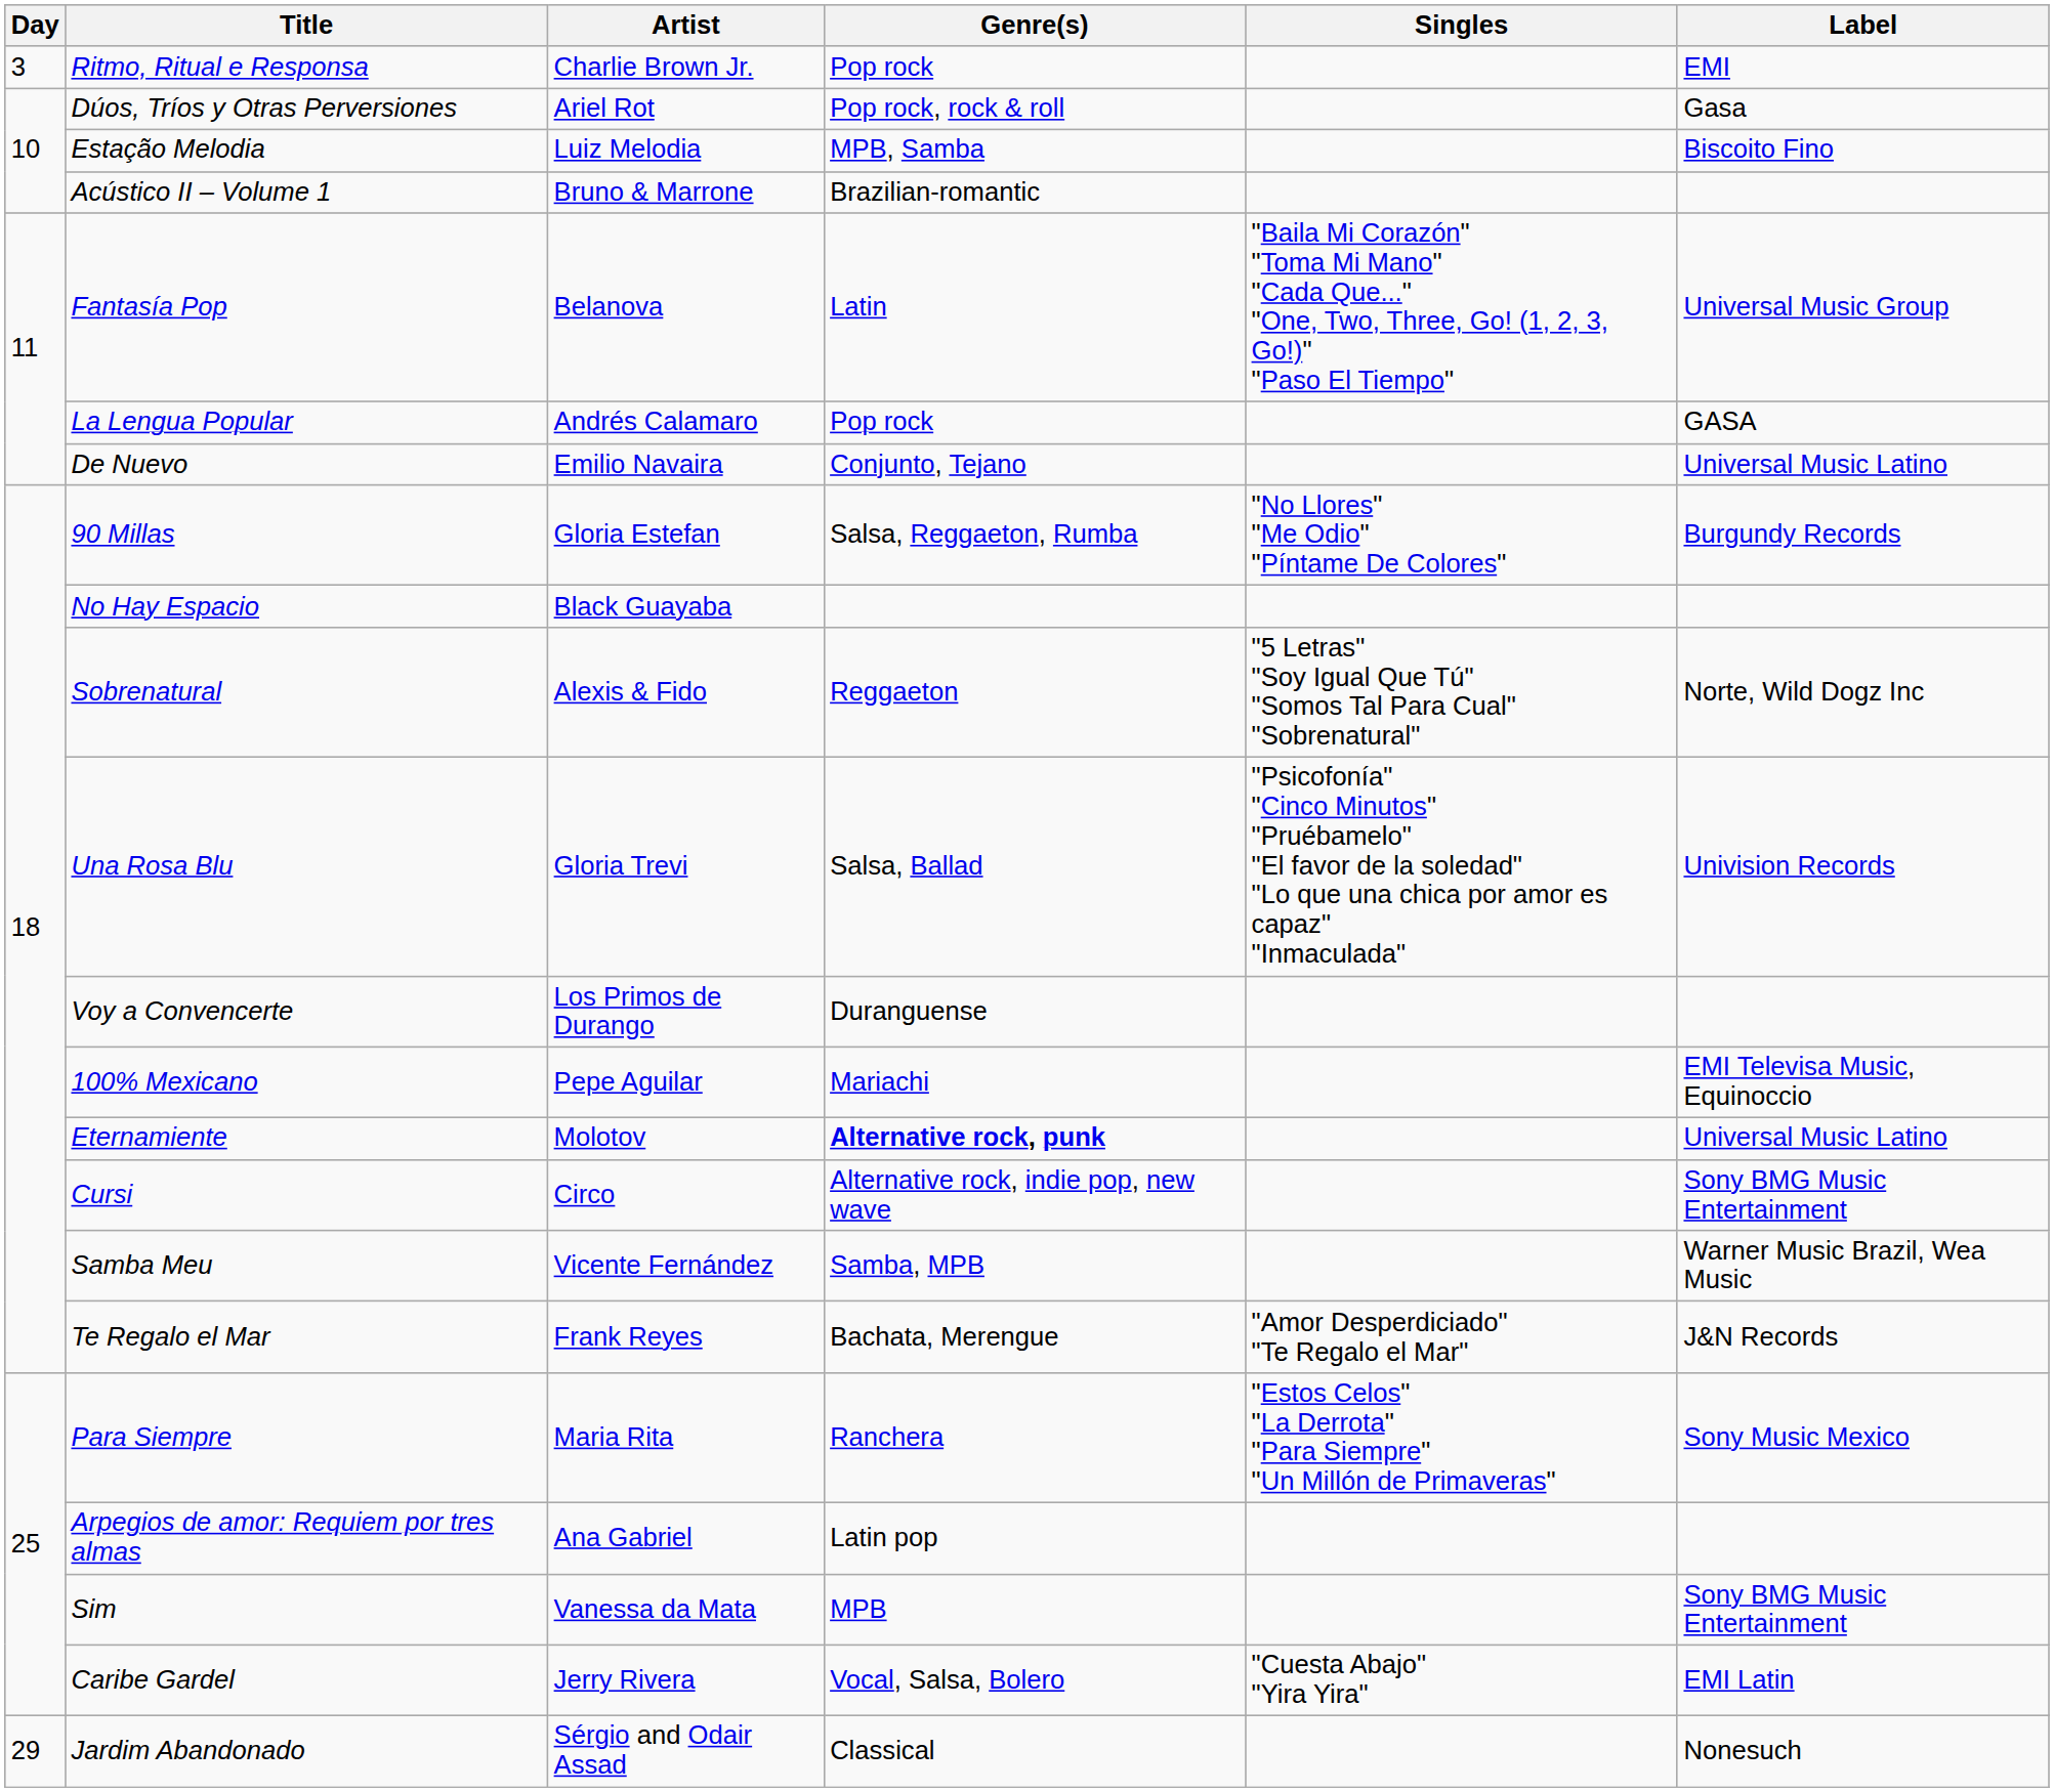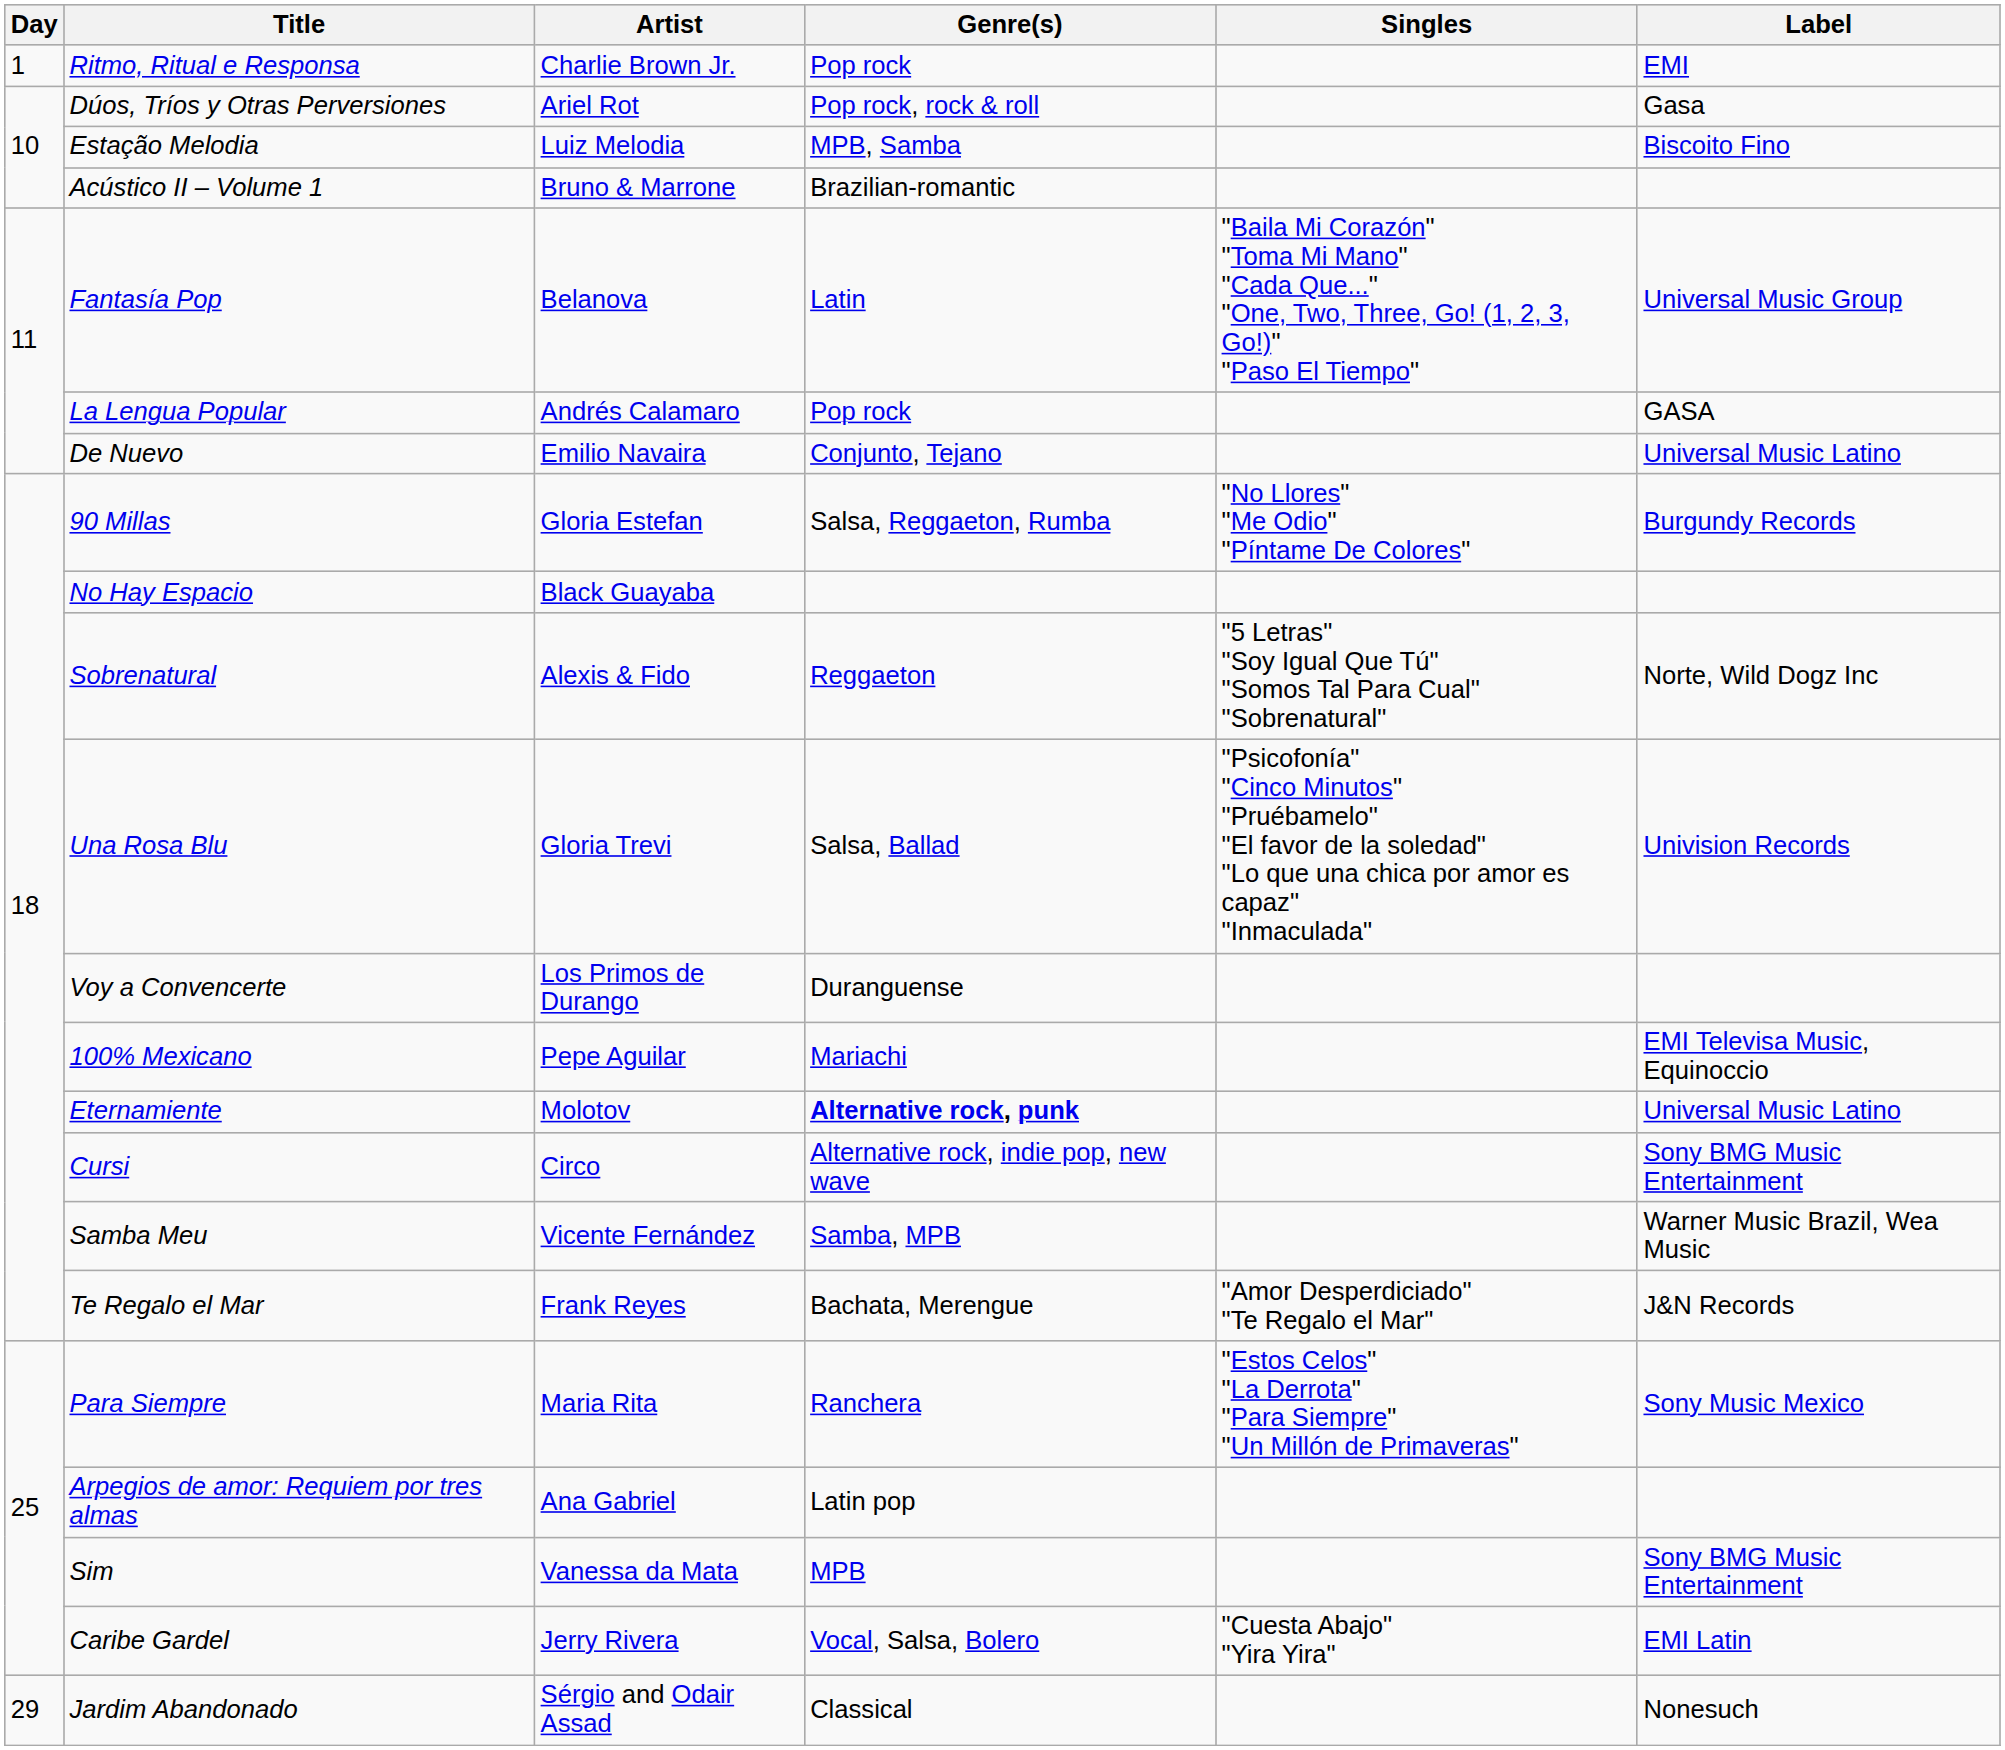Ritmo, Ritual e Responsa | Day: 3 -> 1
